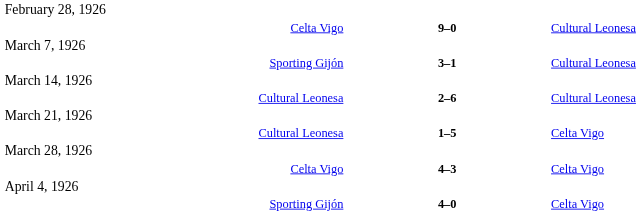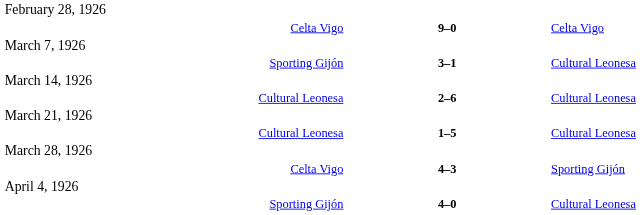Celta Vigo / 9–0 | column 3: Cultural Leonesa -> Celta Vigo
Cultural Leonesa / 1–5 | column 3: Celta Vigo -> Cultural Leonesa
Celta Vigo / 4–3 | column 3: Celta Vigo -> Sporting Gijón
Sporting Gijón / 4–0 | column 3: Celta Vigo -> Cultural Leonesa
